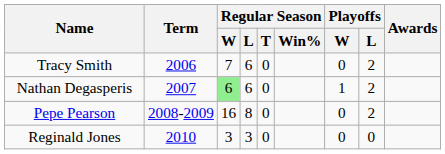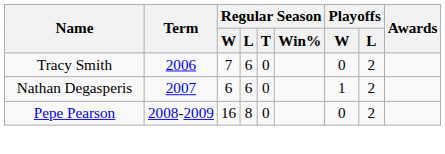Nathan Degasperis | Regular Season / W: lightgreen background -> no background
- row: Reginald Jones | 2010 | 3 | 3 | 0 | 0 | 0
